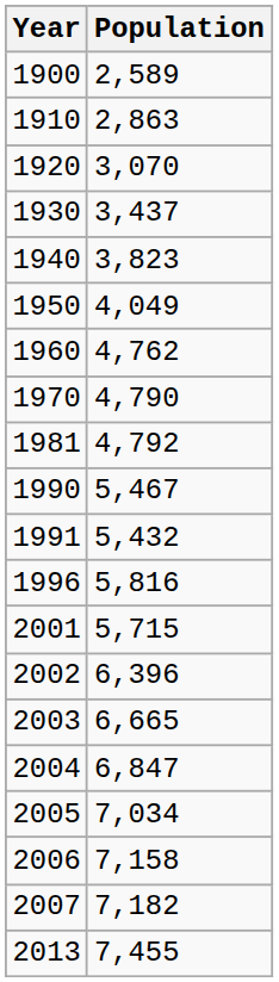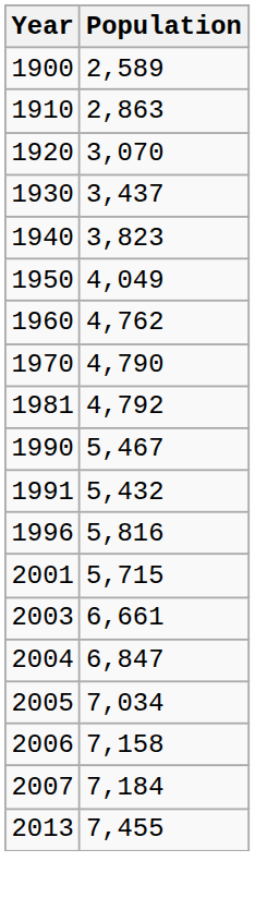- row: 2002 | 6,396
2003 | Population: 6,665 -> 6,661
2007 | Population: 7,182 -> 7,184
